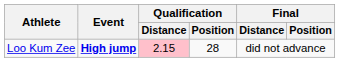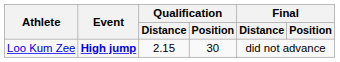Loo Kum Zee | Qualification / Distance: pink background -> no background
Loo Kum Zee | Qualification / Position: 28 -> 30
